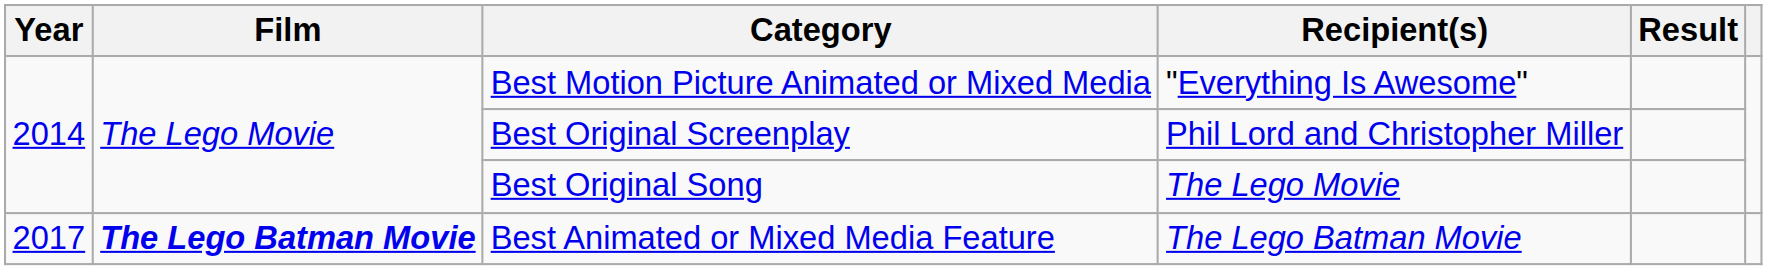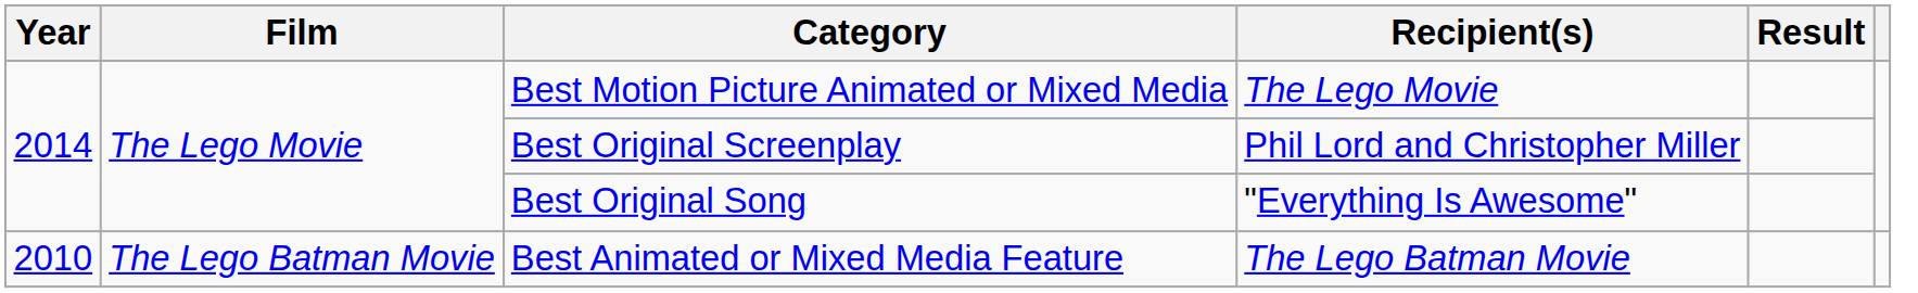Best Motion Picture Animated or Mixed Media | Recipient(s): "Everything Is Awesome" -> The Lego Movie
Best Original Song | Recipient(s): The Lego Movie -> "Everything Is Awesome"
Best Animated or Mixed Media Feature | Year: 2017 -> 2010
Best Animated or Mixed Media Feature | Film: bold -> normal
